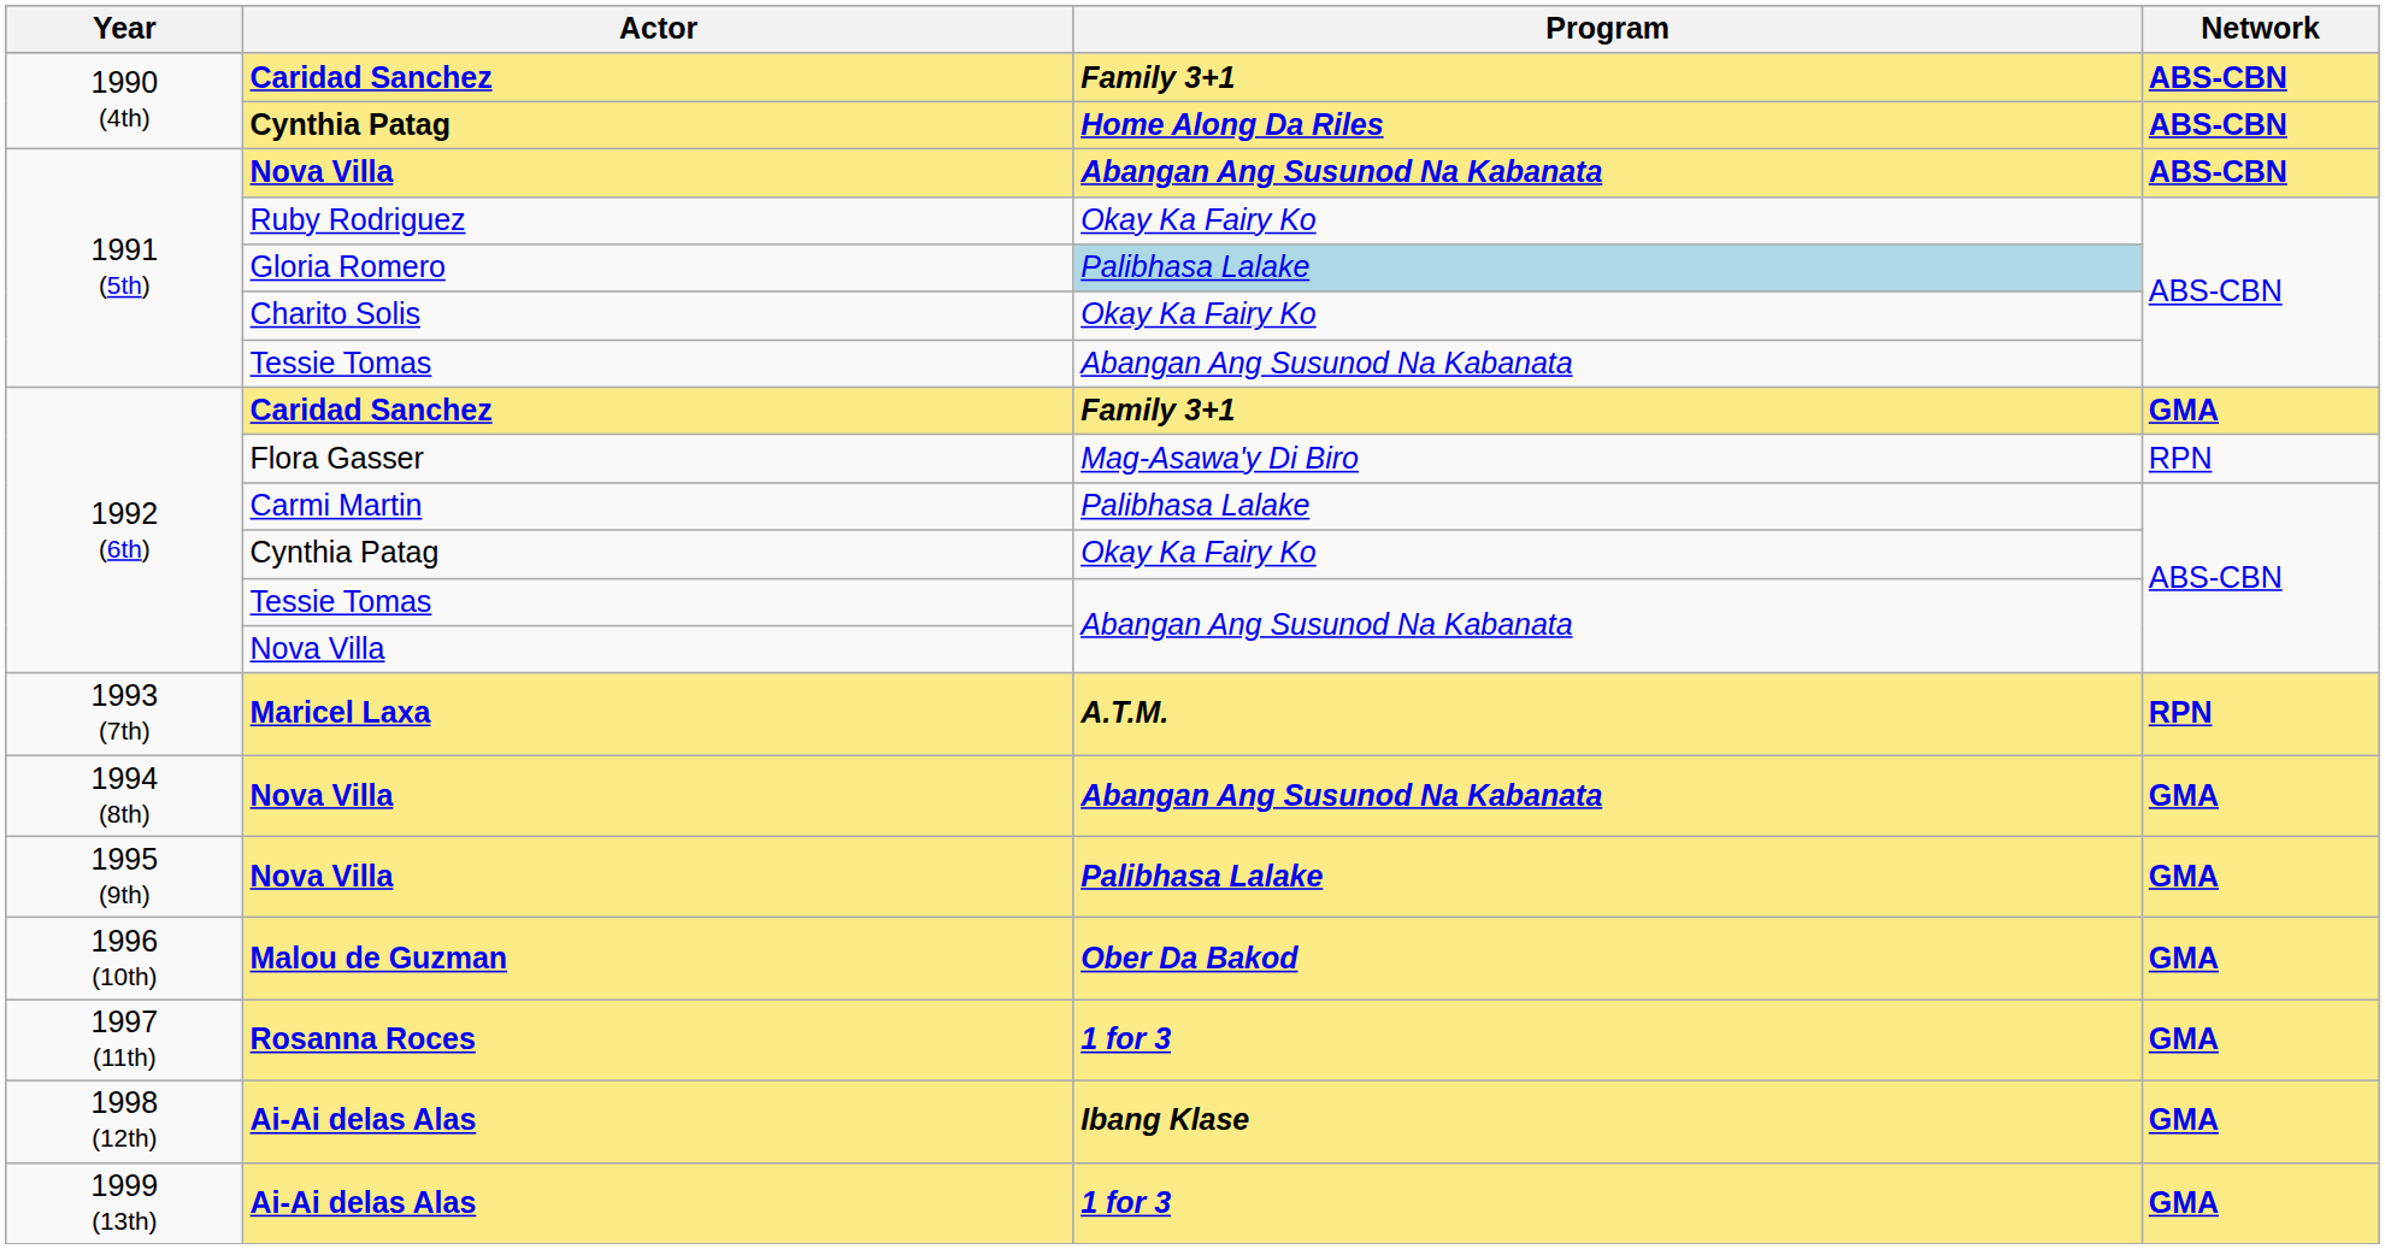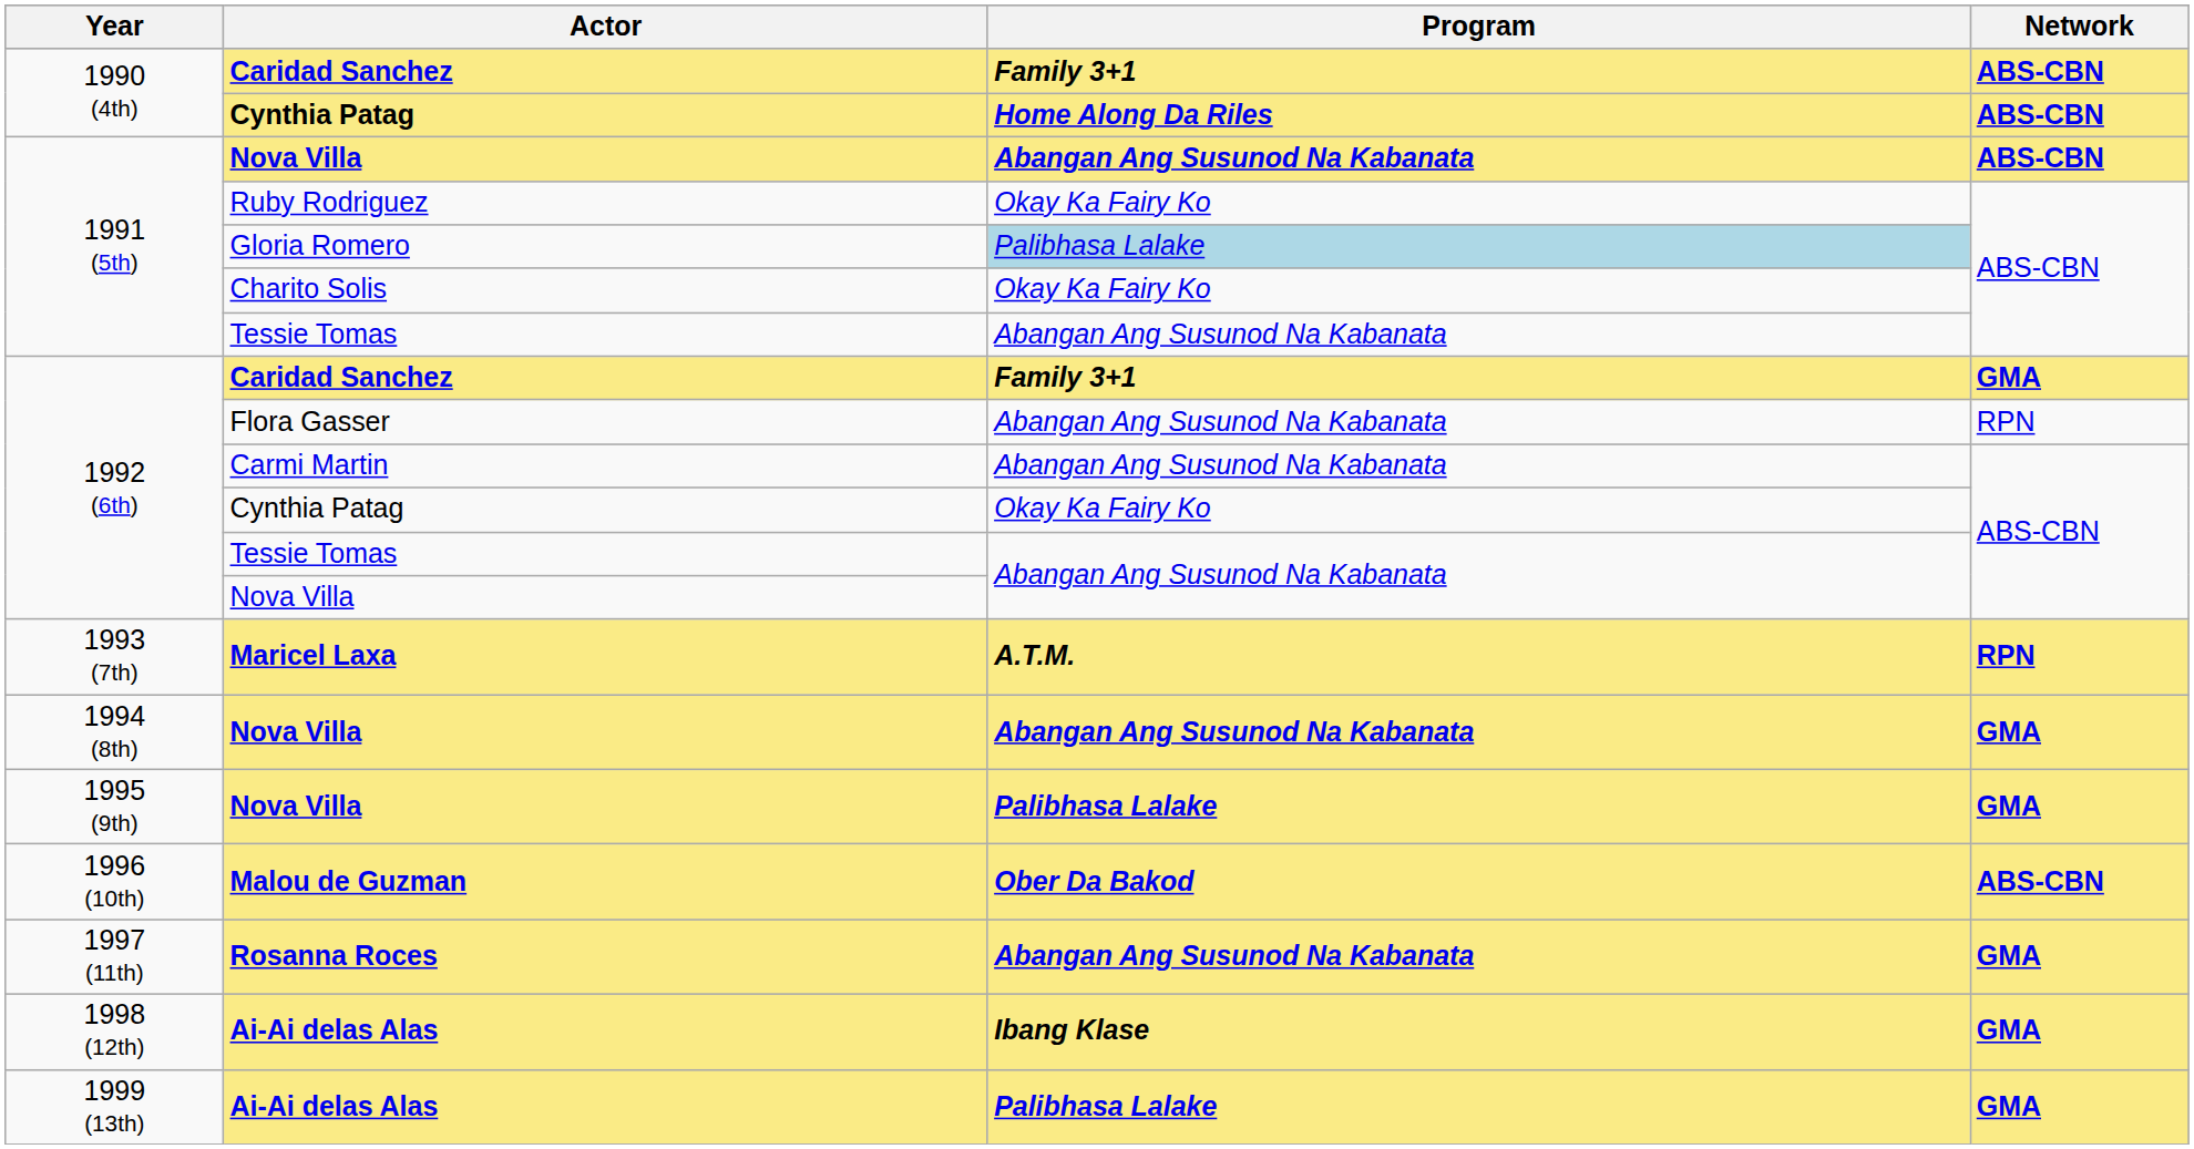Flora Gasser | Program: Mag-Asawa'y Di Biro -> Abangan Ang Susunod Na Kabanata
Carmi Martin | Program: Palibhasa Lalake -> Abangan Ang Susunod Na Kabanata
Malou de Guzman | Network: GMA -> ABS-CBN
Rosanna Roces | Program: 1 for 3 -> Abangan Ang Susunod Na Kabanata
1999 (13th) / Ai-Ai delas Alas | Program: 1 for 3 -> Palibhasa Lalake
